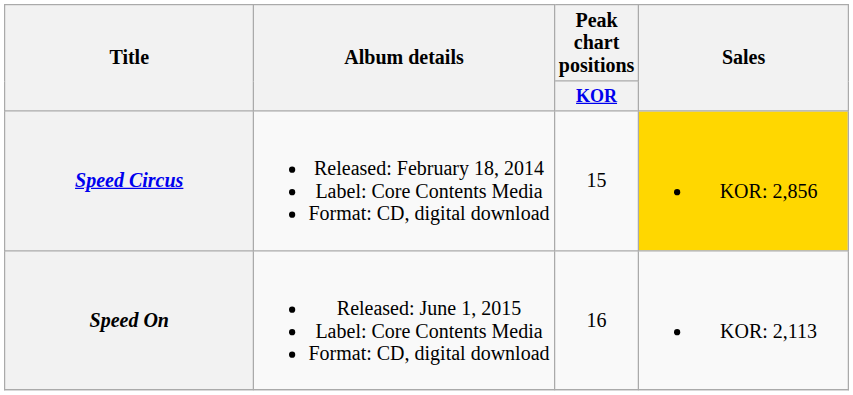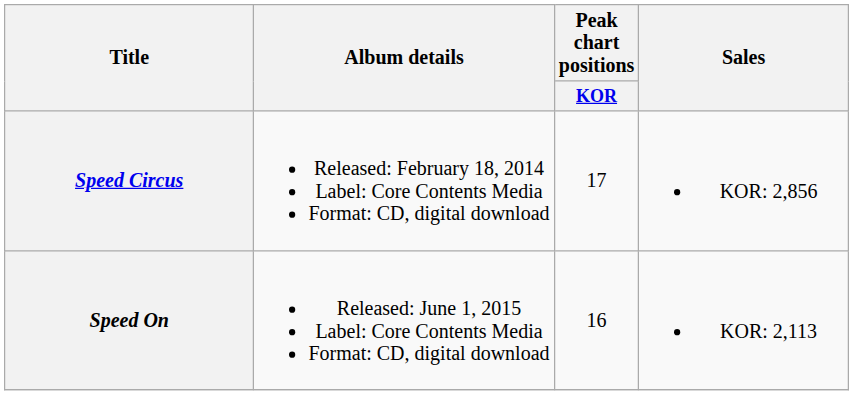Speed Circus | Peak chart positions / KOR: 15 -> 17
Speed Circus | Sales: gold background -> no background
